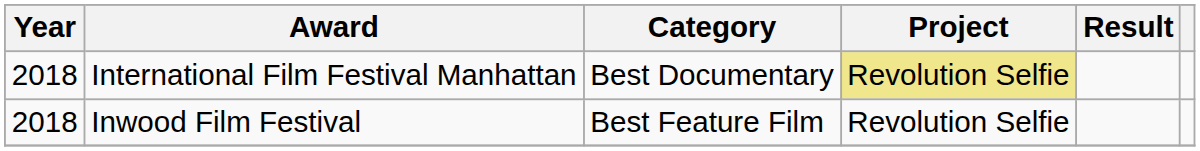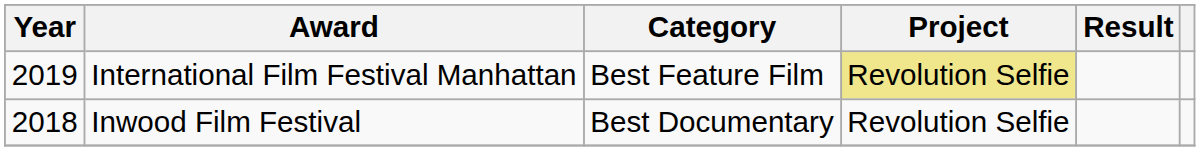International Film Festival Manhattan | Year: 2018 -> 2019
International Film Festival Manhattan | Category: Best Documentary -> Best Feature Film
Inwood Film Festival | Category: Best Feature Film -> Best Documentary
